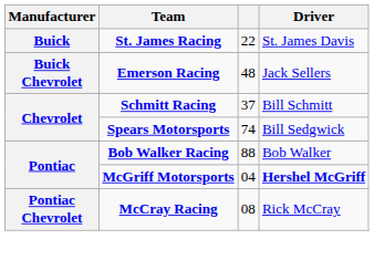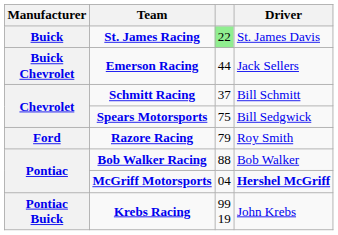St. James Racing | column 3: no background -> lightgreen background
Emerson Racing | column 3: 48 -> 44
Spears Motorsports | column 3: 74 -> 75
+ row: Ford | Razore Racing | 79 | Roy Smith
+ row: Pontiac Buick | Krebs Racing | 99 19 | John Krebs
- row: Pontiac Chevrolet | McCray Racing | 08 | Rick McCray
